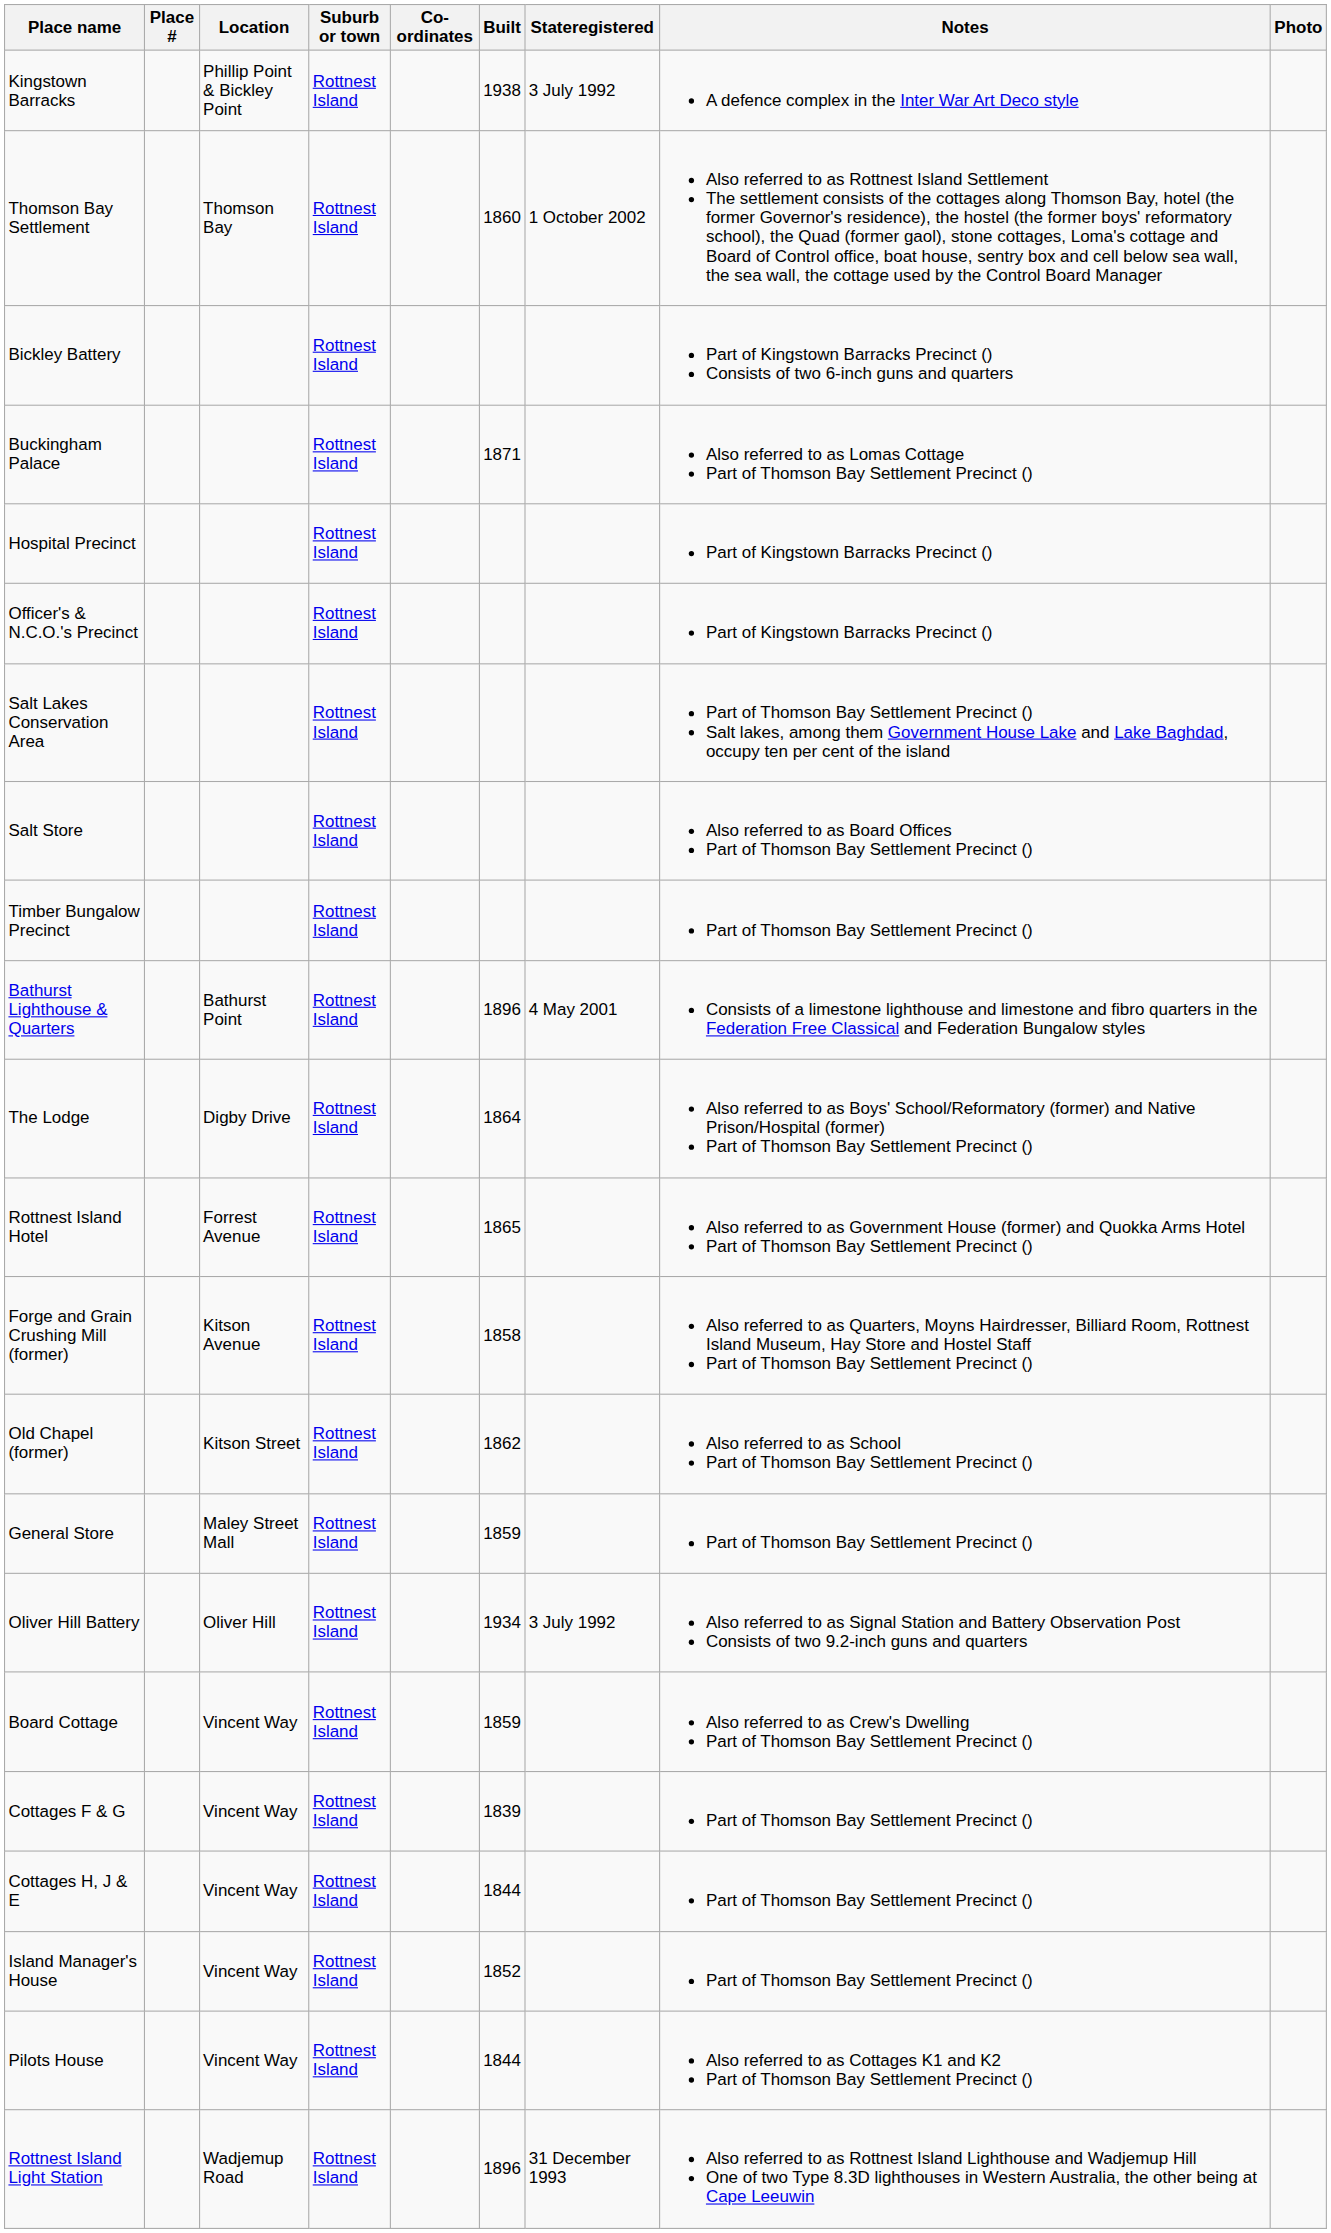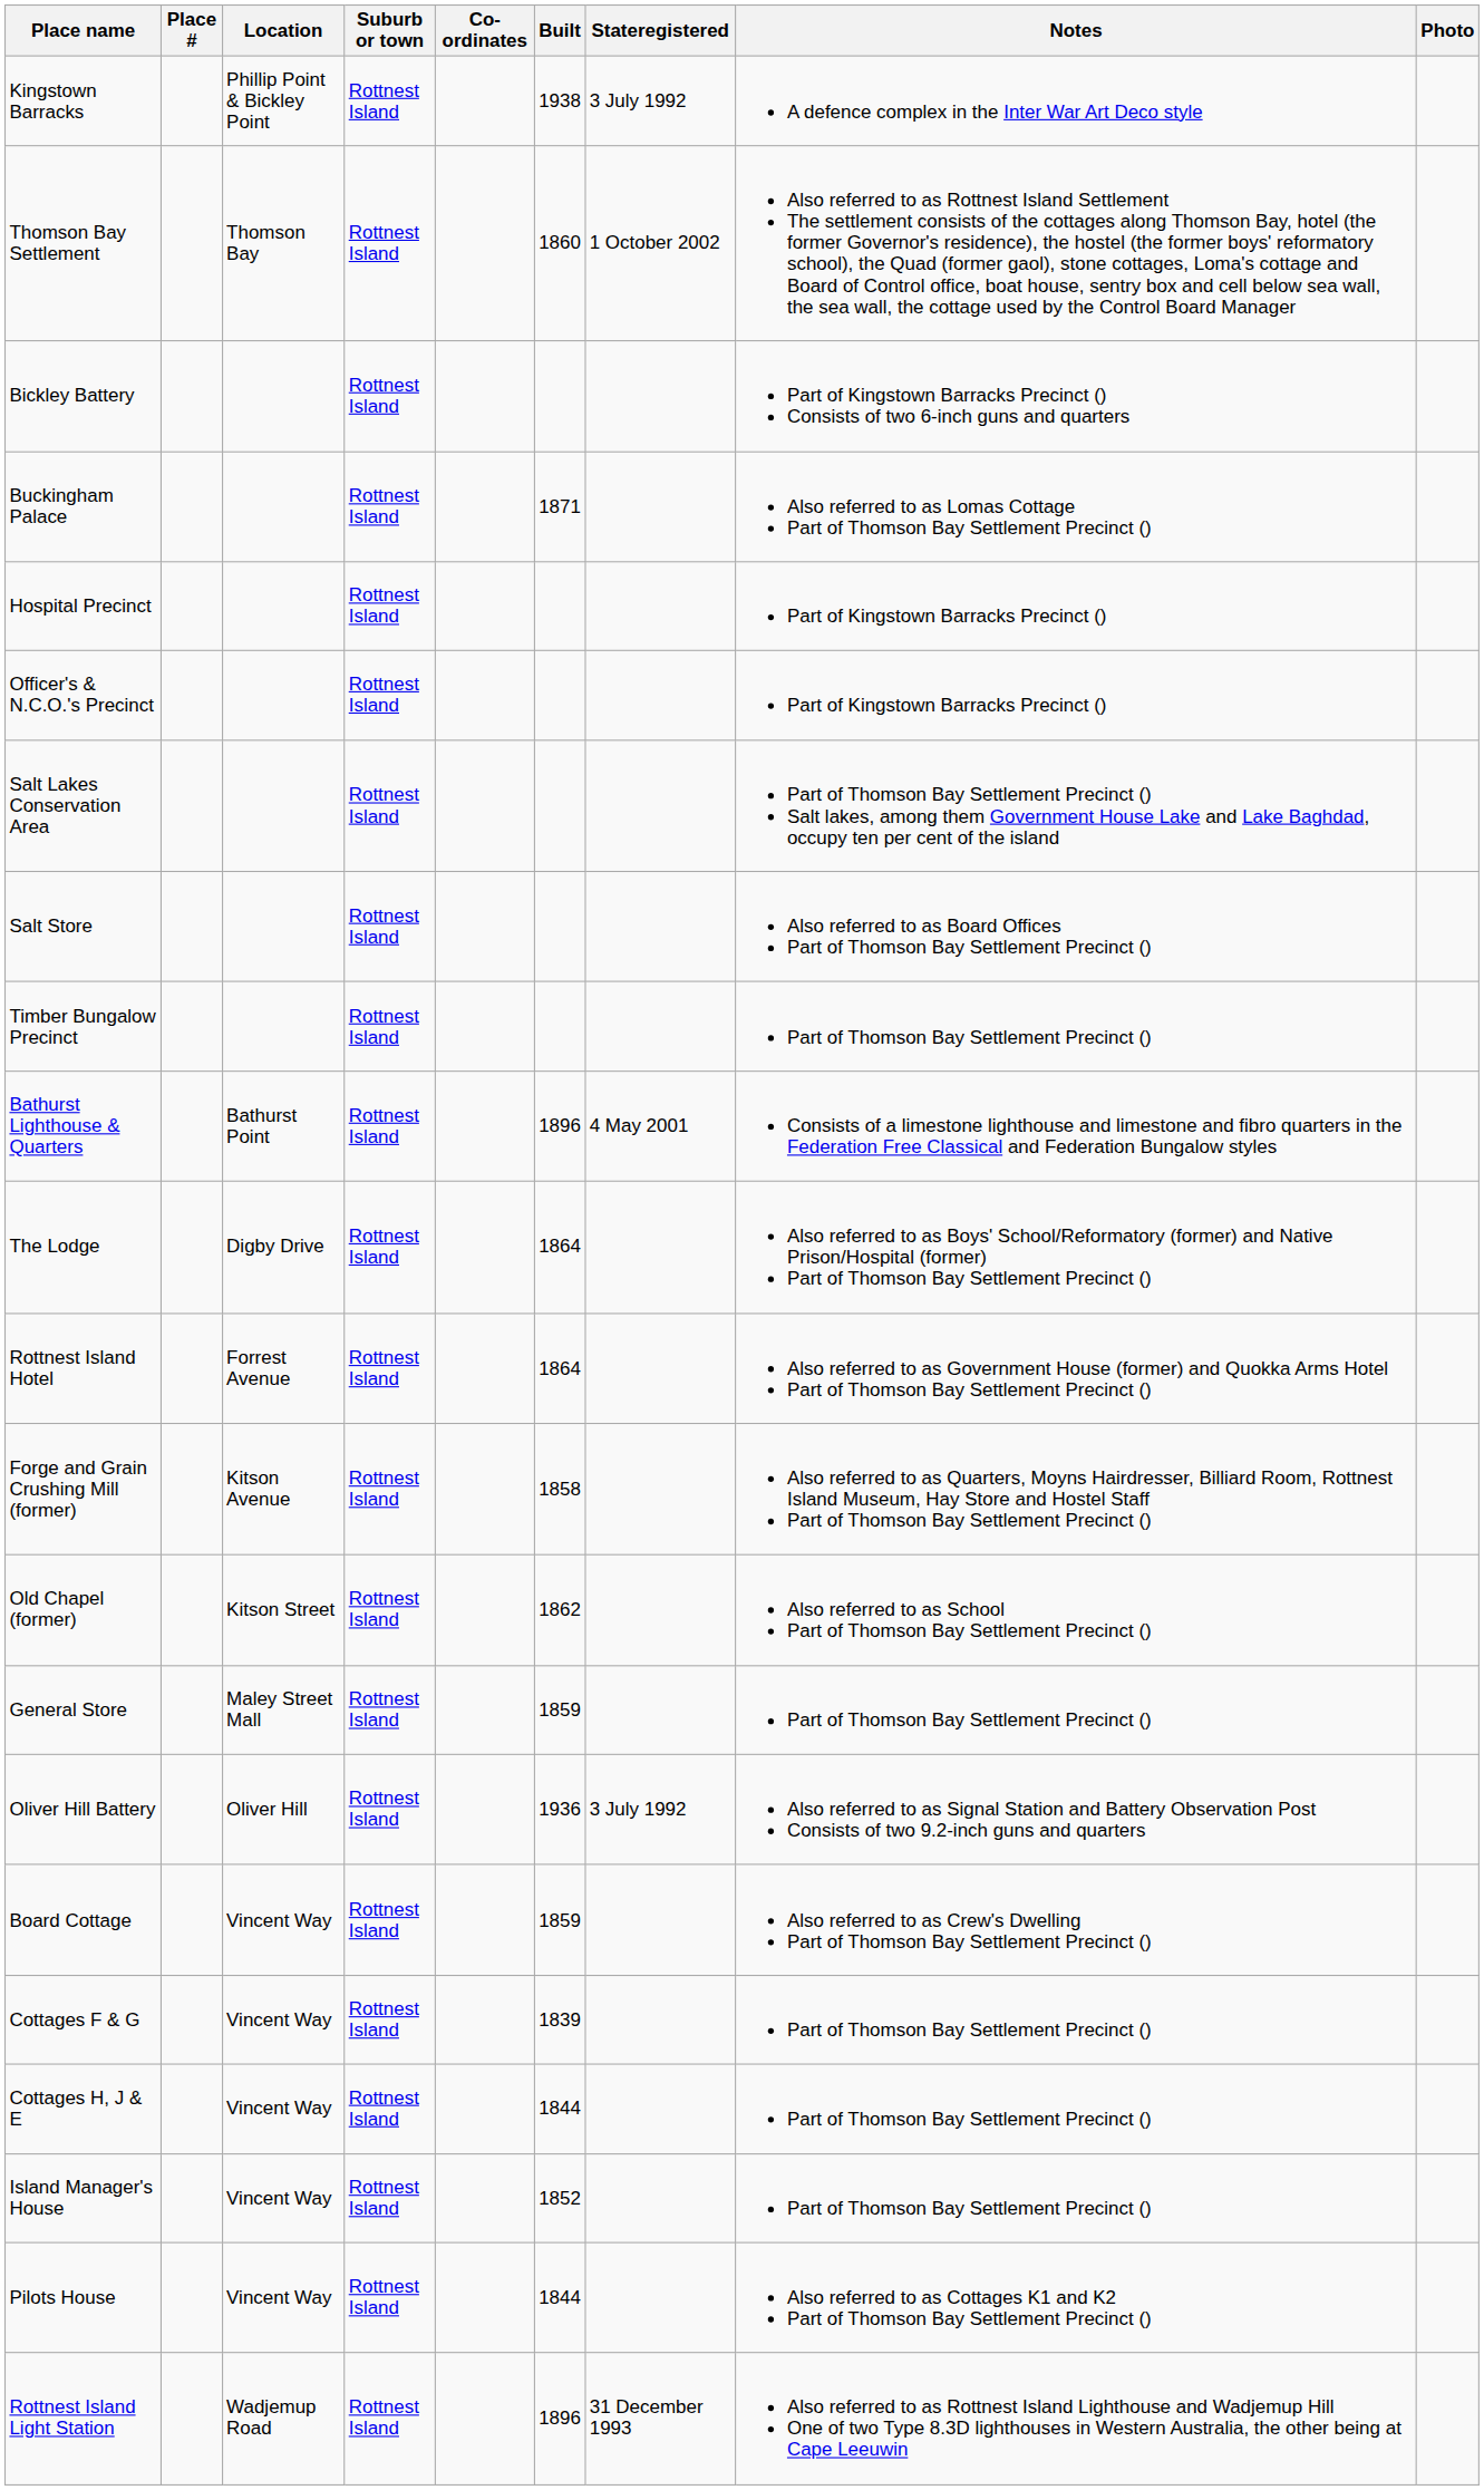Rottnest Island Hotel | Built: 1865 -> 1864
Oliver Hill Battery | Built: 1934 -> 1936
